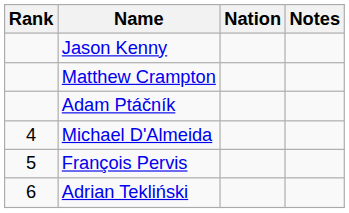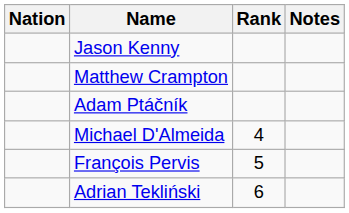columns swapped: Rank <-> Nation
